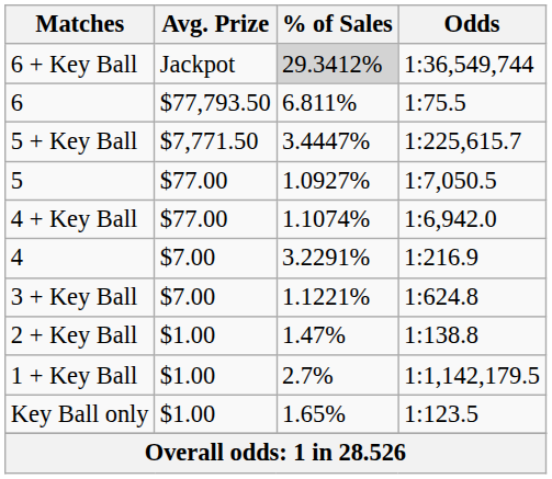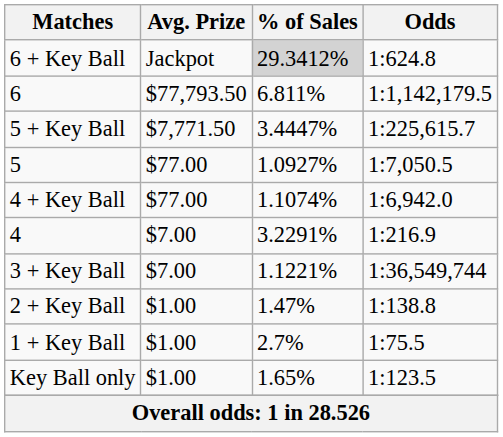6 + Key Ball | Odds: 1:36,549,744 -> 1:624.8
6 | Odds: 1:75.5 -> 1:1,142,179.5
3 + Key Ball | Odds: 1:624.8 -> 1:36,549,744
1 + Key Ball | Odds: 1:1,142,179.5 -> 1:75.5
